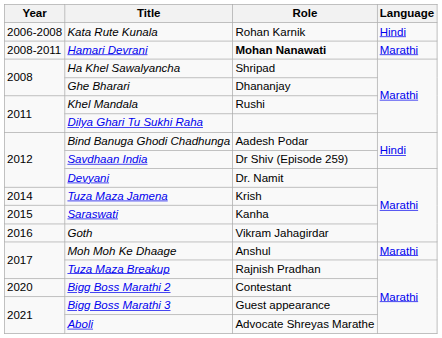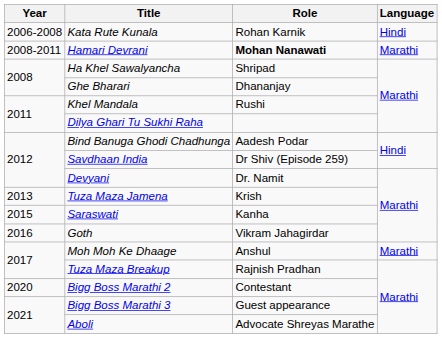Tuza Maza Jamena | Year: 2014 -> 2013
